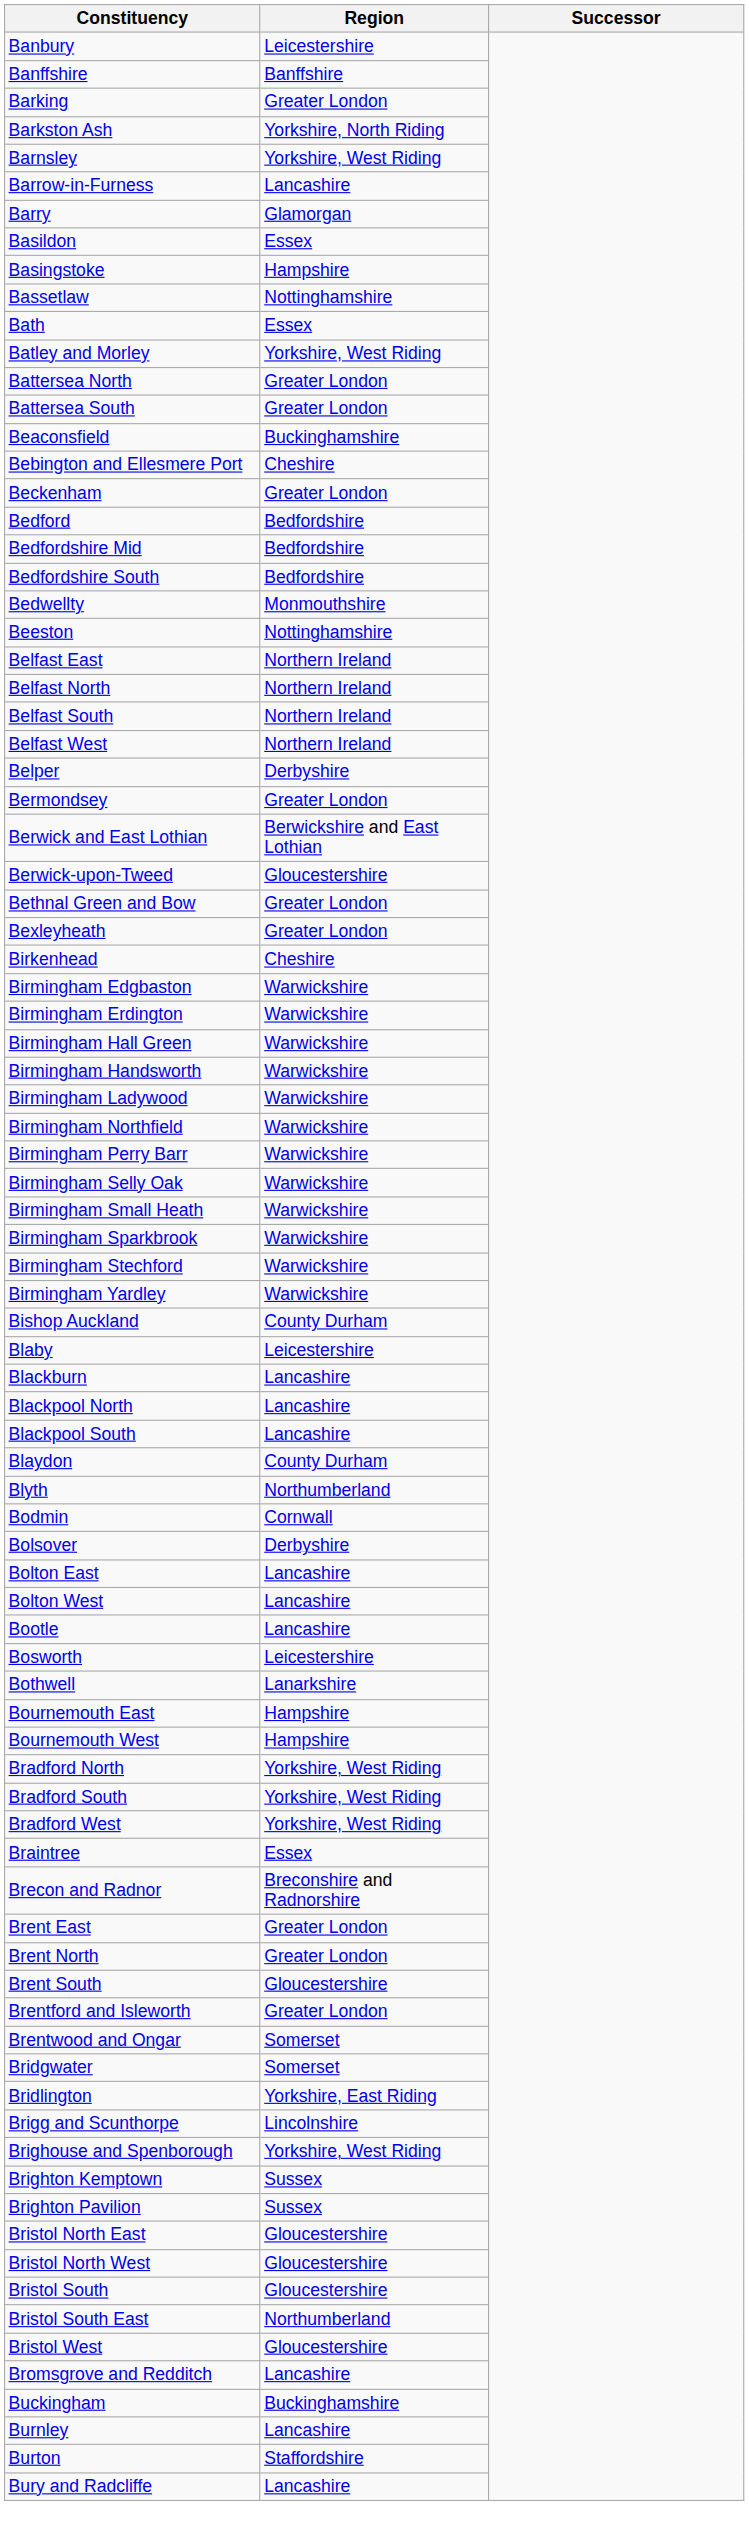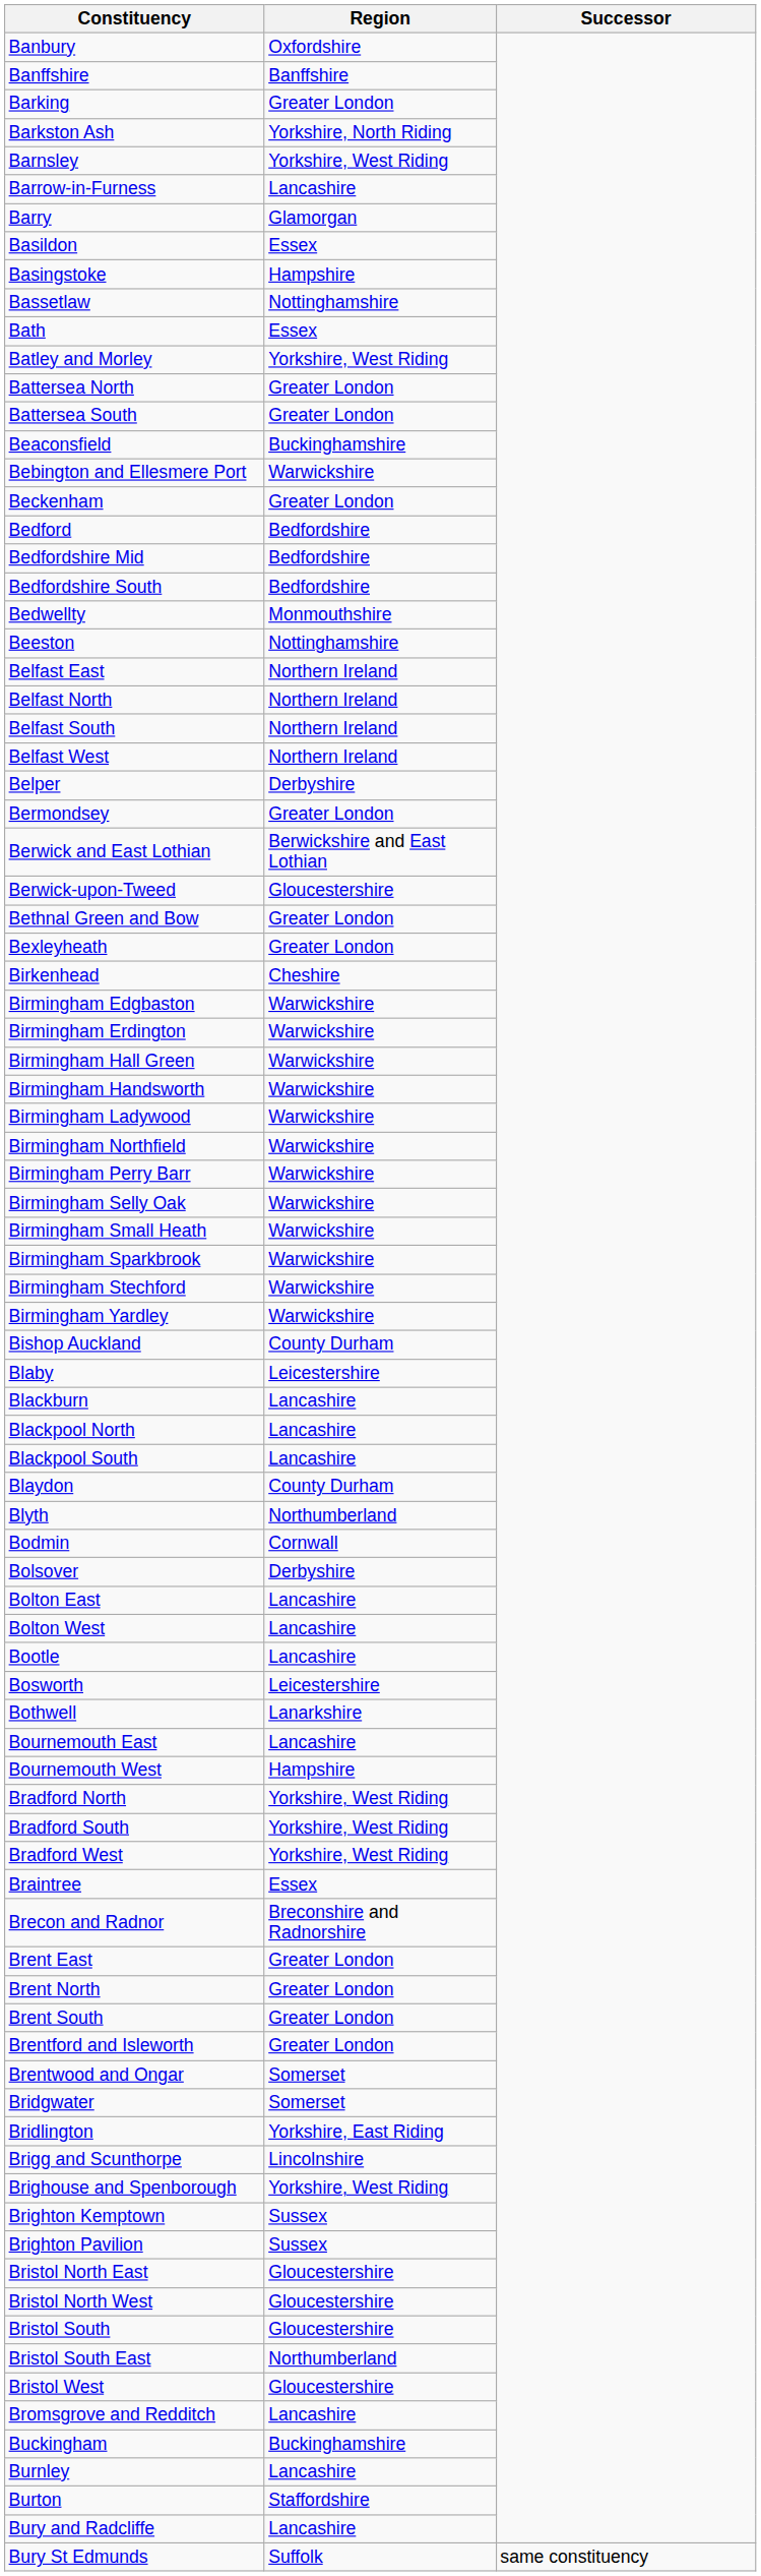Banbury | Region: Leicestershire -> Oxfordshire
Bebington and Ellesmere Port | Region: Cheshire -> Warwickshire
Bournemouth East | Region: Hampshire -> Lancashire
Brent South | Region: Gloucestershire -> Greater London
+ row: Bury St Edmunds | Suffolk | same constituency
